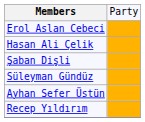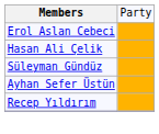- row: Şaban Dişli
